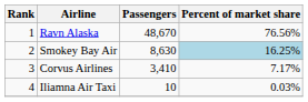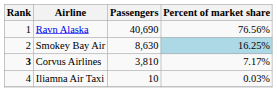Ravn Alaska | Passengers: 48,670 -> 40,690
Corvus Airlines | Rank: normal -> bold
Corvus Airlines | Passengers: 3,410 -> 3,810
